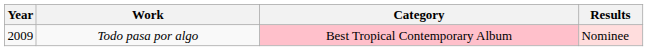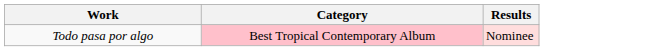- column: Year | 2009
